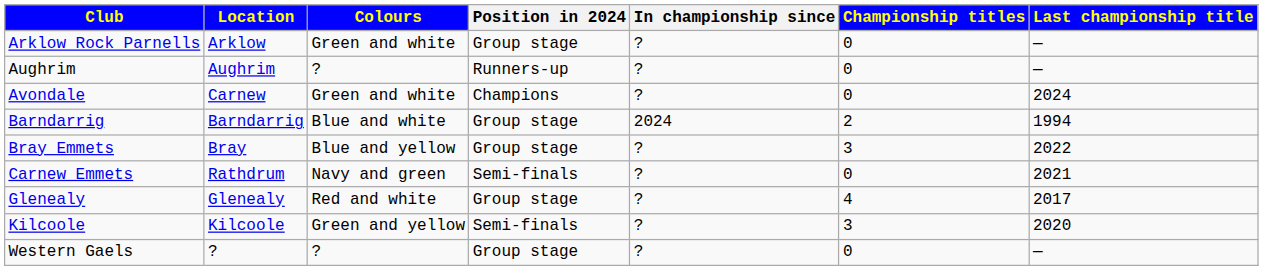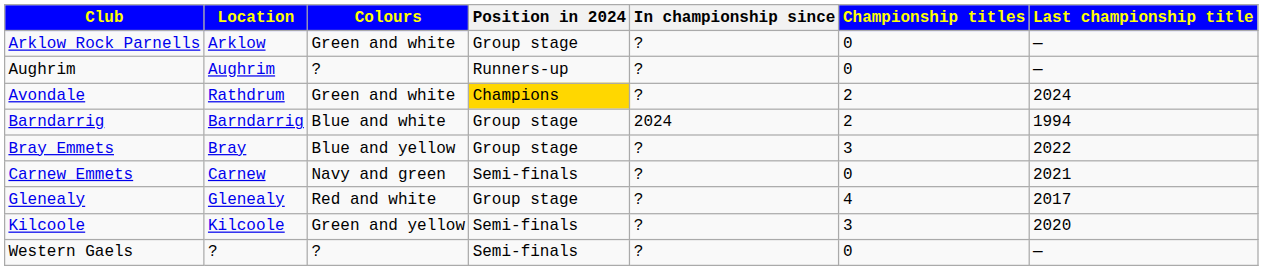Avondale | Location: Carnew -> Rathdrum
Avondale | Position in 2024: no background -> gold background
Avondale | Championship titles: 0 -> 2
Carnew Emmets | Location: Rathdrum -> Carnew
Western Gaels | Position in 2024: Group stage -> Semi-finals
